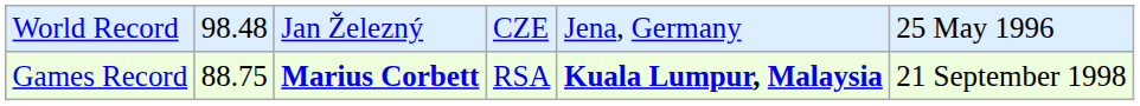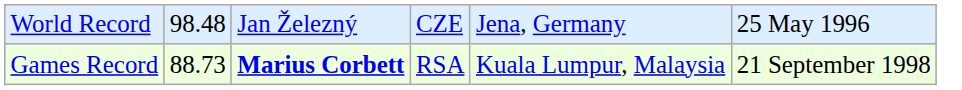Games Record | column 2: 88.75 -> 88.73
Games Record | column 5: bold -> normal
